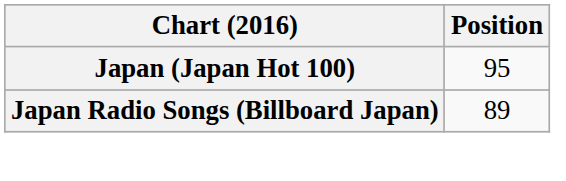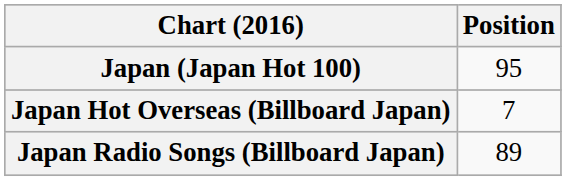+ row: Japan Hot Overseas (Billboard Japan) | 7
